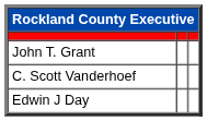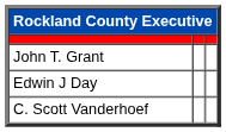rows swapped: C. Scott Vanderhoef <-> Edwin J Day
